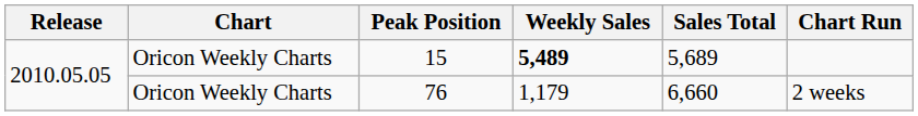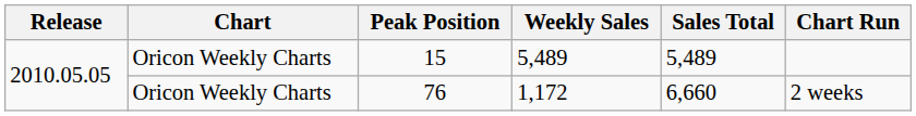15 | Weekly Sales: bold -> normal
15 | Sales Total: 5,689 -> 5,489
76 | Weekly Sales: 1,179 -> 1,172
